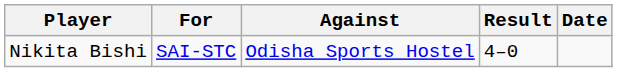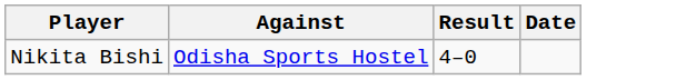- column: For | SAI-STC
